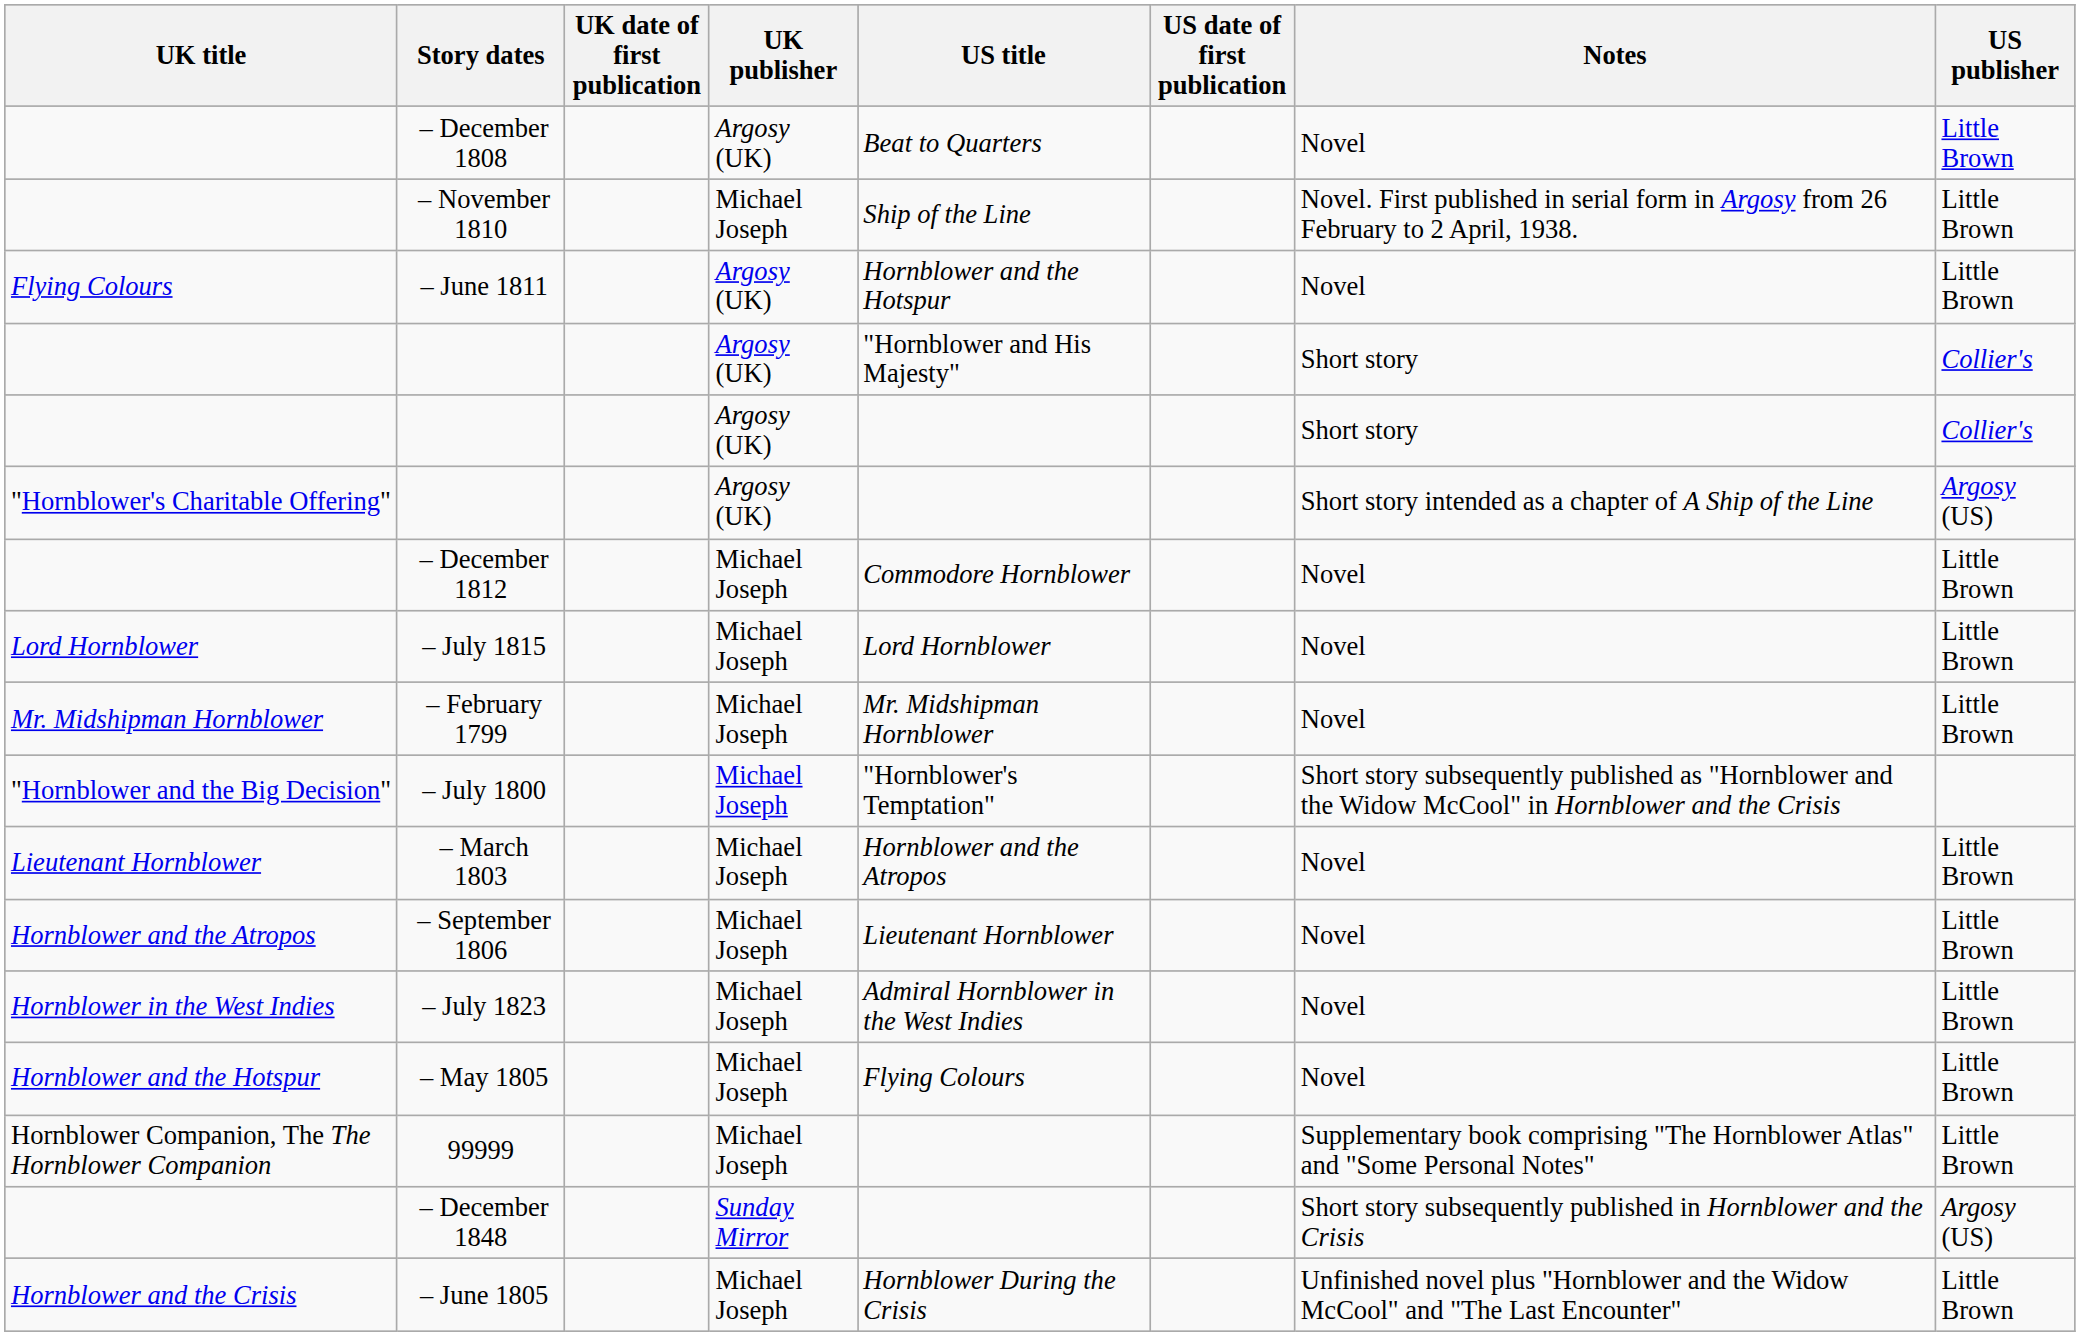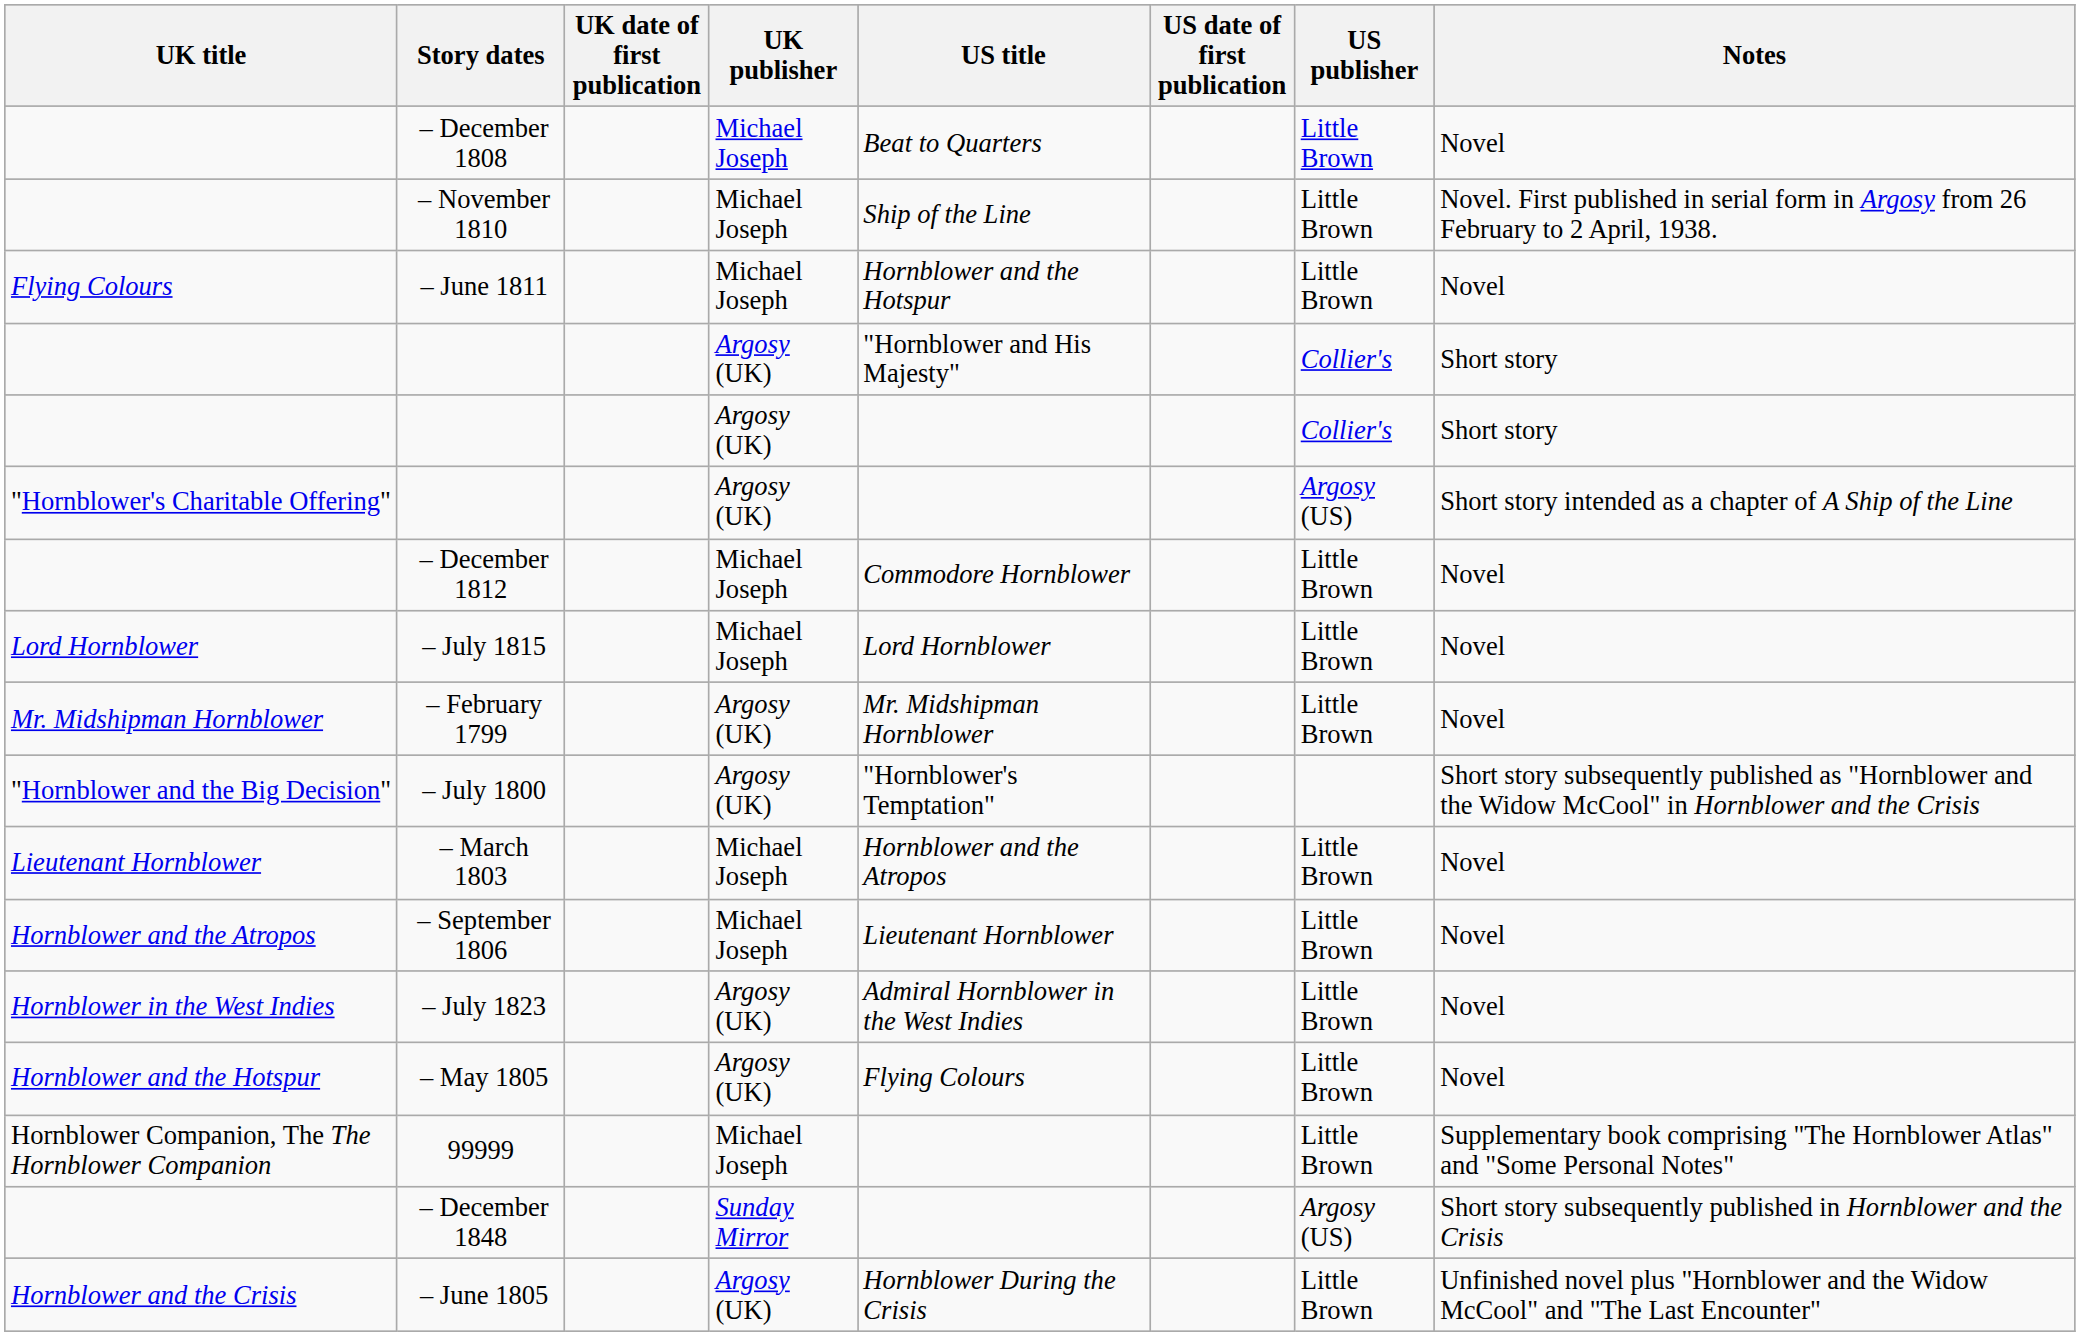columns swapped: US publisher <-> Notes
– December 1808 | UK publisher: Argosy (UK) -> Michael Joseph
– June 1811 | UK publisher: Argosy (UK) -> Michael Joseph
– February 1799 | UK publisher: Michael Joseph -> Argosy (UK)
– July 1800 | UK publisher: Michael Joseph -> Argosy (UK)
– July 1823 | UK publisher: Michael Joseph -> Argosy (UK)
– May 1805 | UK publisher: Michael Joseph -> Argosy (UK)
– June 1805 | UK publisher: Michael Joseph -> Argosy (UK)
